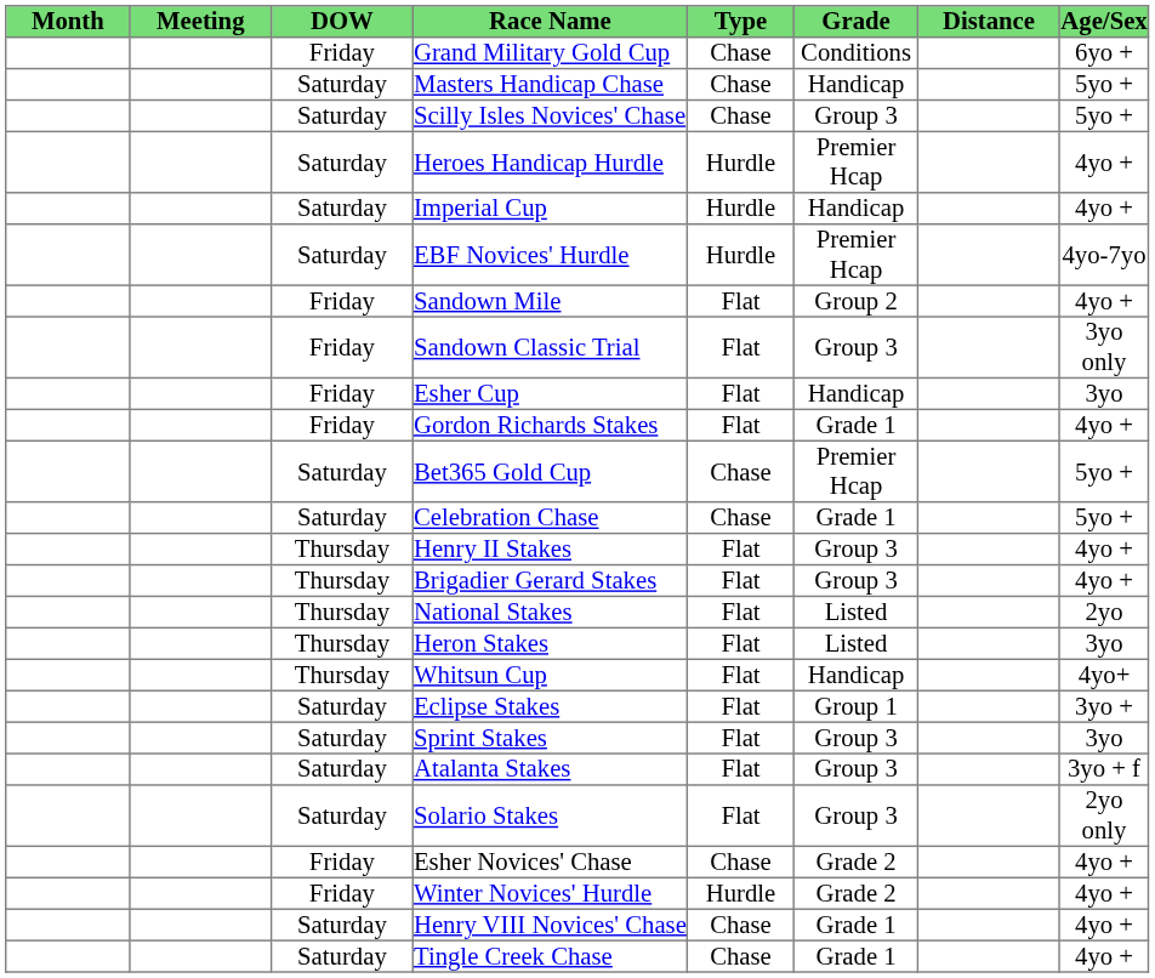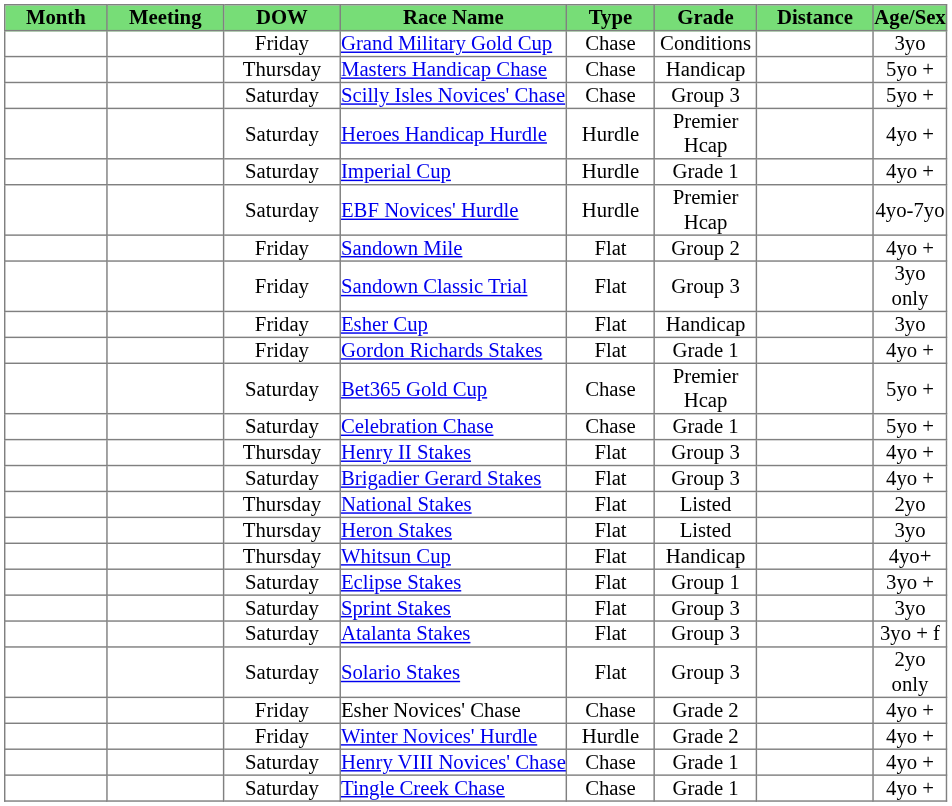Grand Military Gold Cup | Age/Sex: 6yo + -> 3yo
Masters Handicap Chase | DOW: Saturday -> Thursday
Imperial Cup | Grade: Handicap -> Grade 1
Brigadier Gerard Stakes | DOW: Thursday -> Saturday
